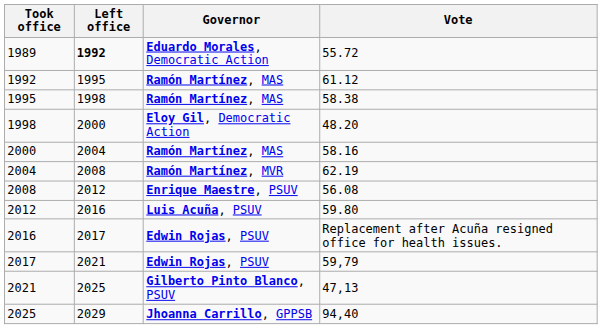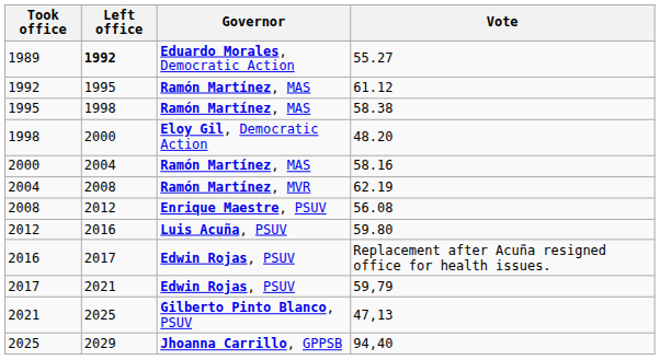1989 | Vote: 55.72 -> 55.27
